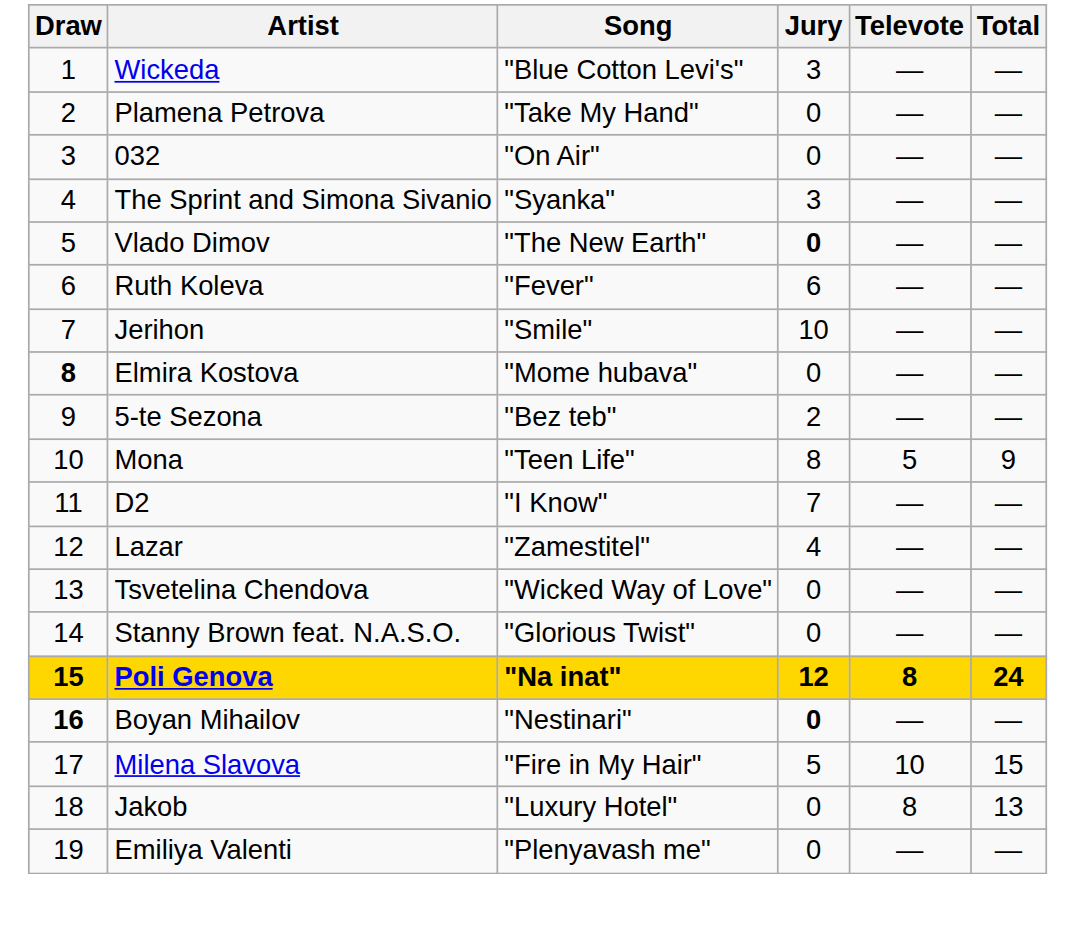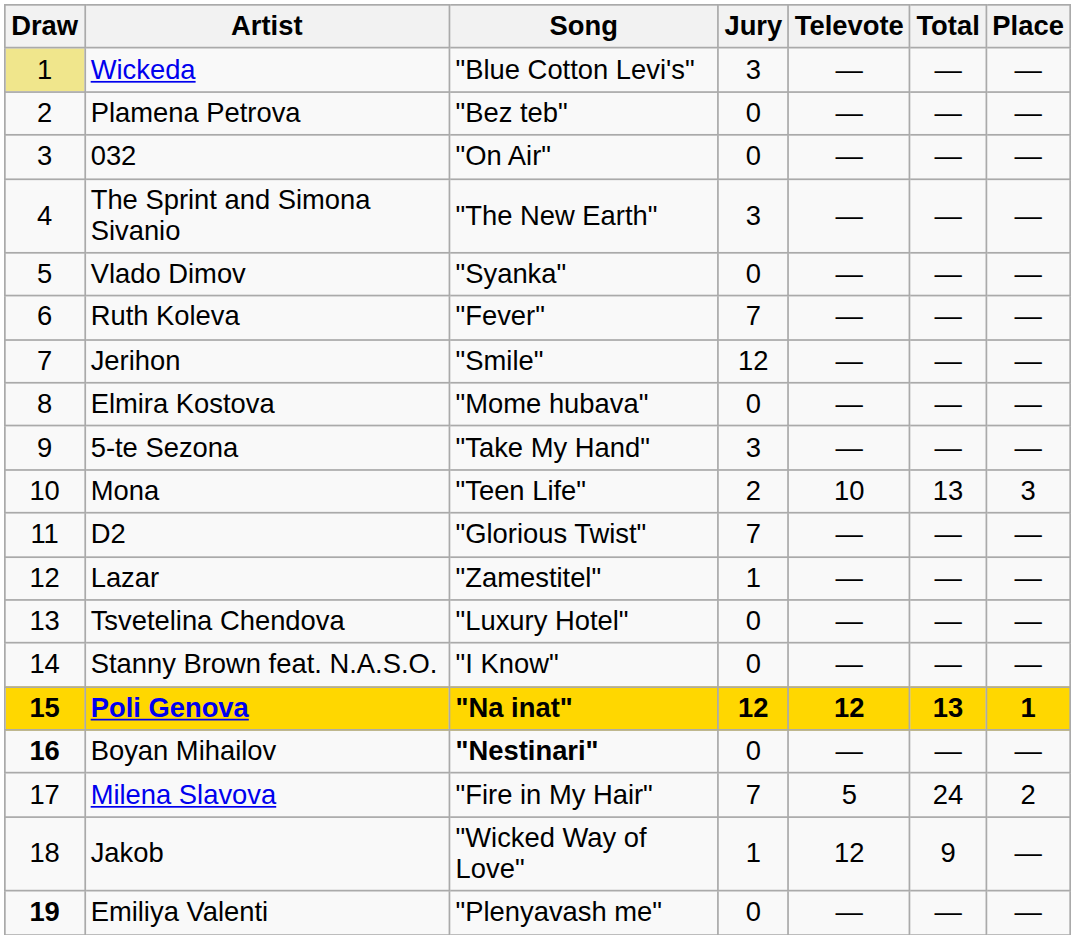+ column: Place | — | — | — | — | — | — | — | — | — | 3 | — | — | — | — | 1 | — | 2 | — | —
Wickeda | Draw: no background -> khaki background
Plamena Petrova | Song: "Take My Hand" -> "Bez teb"
The Sprint and Simona Sivanio | Song: "Syanka" -> "The New Earth"
Vlado Dimov | Song: "The New Earth" -> "Syanka"
Vlado Dimov | Jury: bold -> normal
Ruth Koleva | Jury: 6 -> 7
Jerihon | Jury: 10 -> 12
Elmira Kostova | Draw: bold -> normal
5-te Sezona | Song: "Bez teb" -> "Take My Hand"
5-te Sezona | Jury: 2 -> 3
Mona | Jury: 8 -> 2
Mona | Televote: 5 -> 10
Mona | Total: 9 -> 13
D2 | Song: "I Know" -> "Glorious Twist"
Lazar | Jury: 4 -> 1
Tsvetelina Chendova | Song: "Wicked Way of Love" -> "Luxury Hotel"
Stanny Brown feat. N.A.S.O. | Song: "Glorious Twist" -> "I Know"
Poli Genova | Televote: 8 -> 12
Poli Genova | Total: 24 -> 13
Boyan Mihailov | Song: normal -> bold
Boyan Mihailov | Jury: bold -> normal
Milena Slavova | Jury: 5 -> 7
Milena Slavova | Televote: 10 -> 5
Milena Slavova | Total: 15 -> 24
Jakob | Song: "Luxury Hotel" -> "Wicked Way of Love"
Jakob | Jury: 0 -> 1
Jakob | Televote: 8 -> 12
Jakob | Total: 13 -> 9
Emiliya Valenti | Draw: normal -> bold
